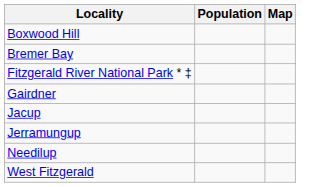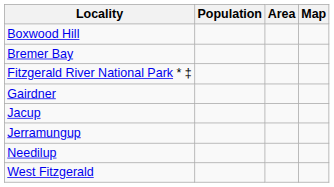+ column: Area
